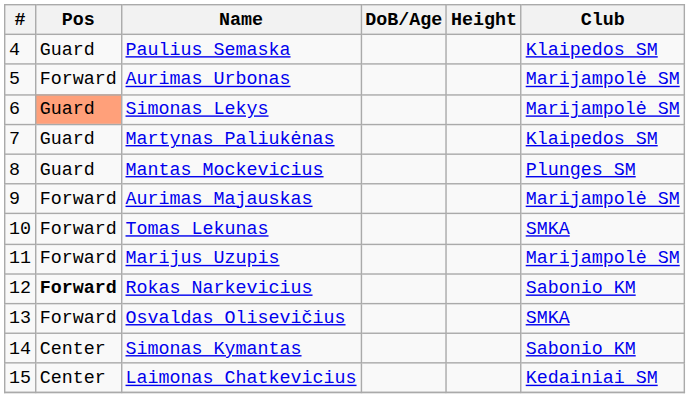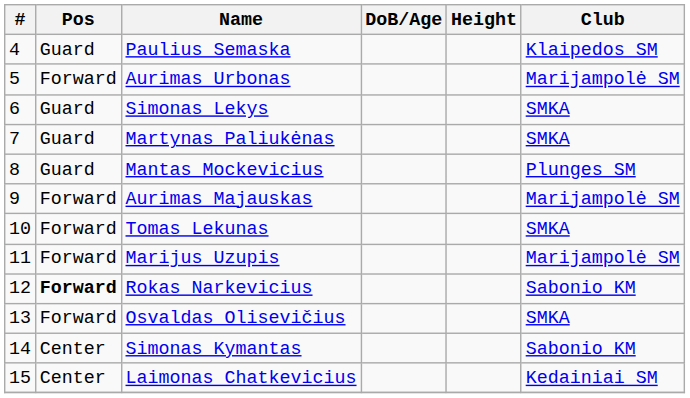Simonas Lekys | Pos: lightsalmon background -> no background
Simonas Lekys | Club: Marijampolė SM -> SMKA
Martynas Paliukėnas | Club: Klaipedos SM -> SMKA
